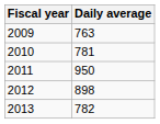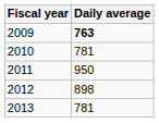2009 | Daily average: normal -> bold
2013 | Daily average: 782 -> 781
